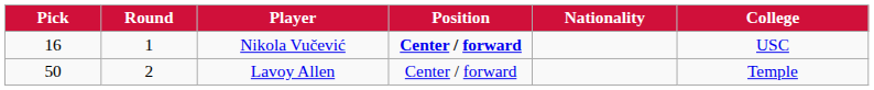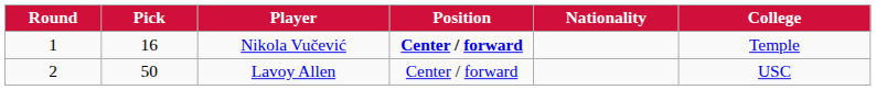columns swapped: Round <-> Pick
Nikola Vučević | College: USC -> Temple
Lavoy Allen | College: Temple -> USC
